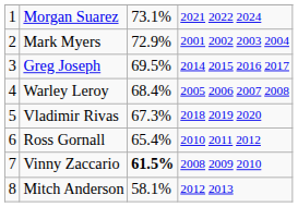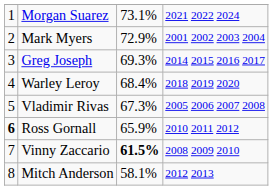Greg Joseph | column 3: 69.5% -> 69.3%
Warley Leroy | column 4: 2005 2006 2007 2008 -> 2018 2019 2020
Vladimir Rivas | column 4: 2018 2019 2020 -> 2005 2006 2007 2008
Ross Gornall | column 1: normal -> bold
Ross Gornall | column 3: 65.4% -> 65.9%
